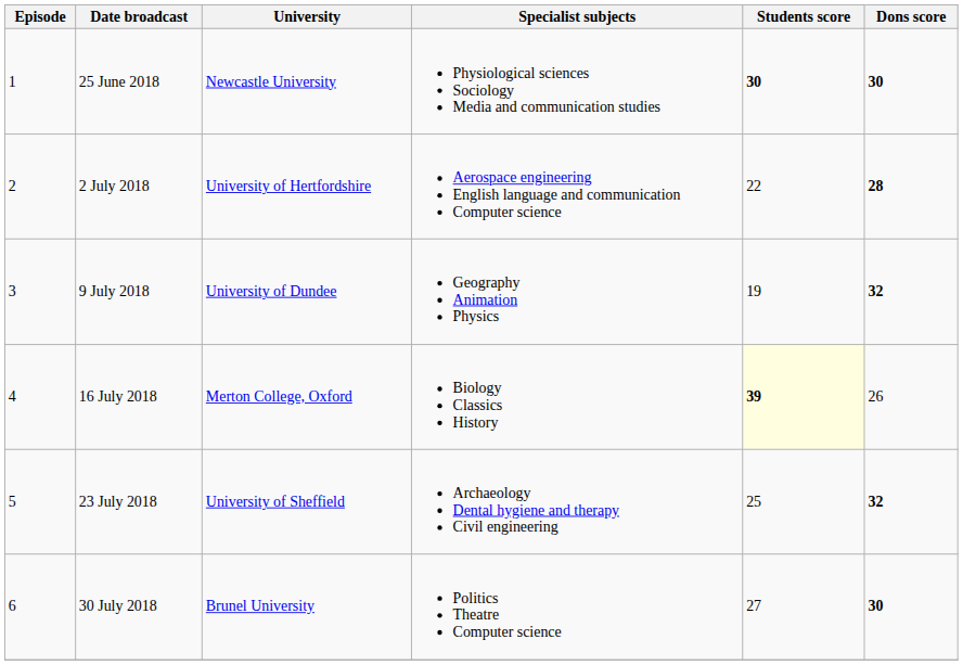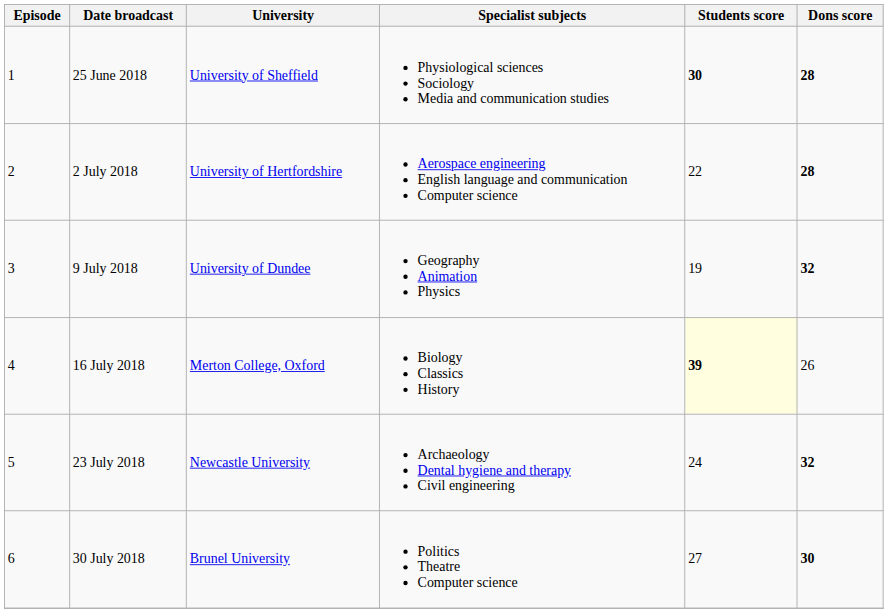25 June 2018 | University: Newcastle University -> University of Sheffield
25 June 2018 | Dons score: 30 -> 28
23 July 2018 | University: University of Sheffield -> Newcastle University
23 July 2018 | Students score: 25 -> 24
